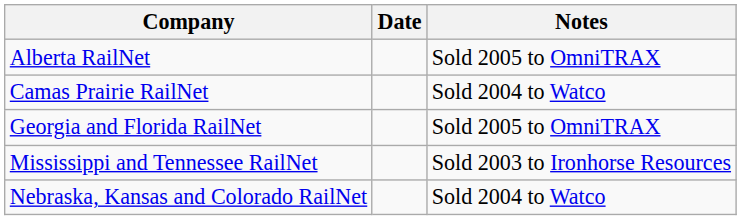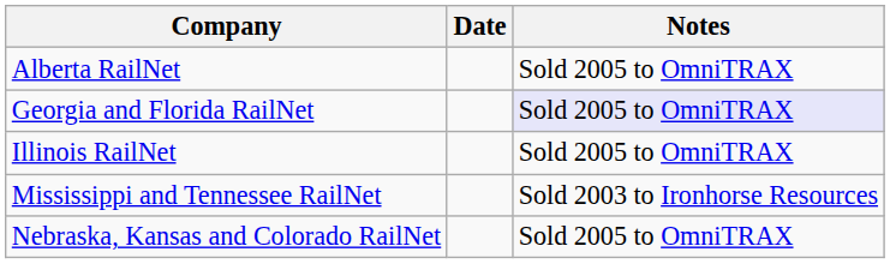- row: Camas Prairie RailNet | Sold 2004 to Watco
Georgia and Florida RailNet | Notes: no background -> lavender background
+ row: Illinois RailNet | Sold 2005 to OmniTRAX
Nebraska, Kansas and Colorado RailNet | Notes: Sold 2004 to Watco -> Sold 2005 to OmniTRAX
